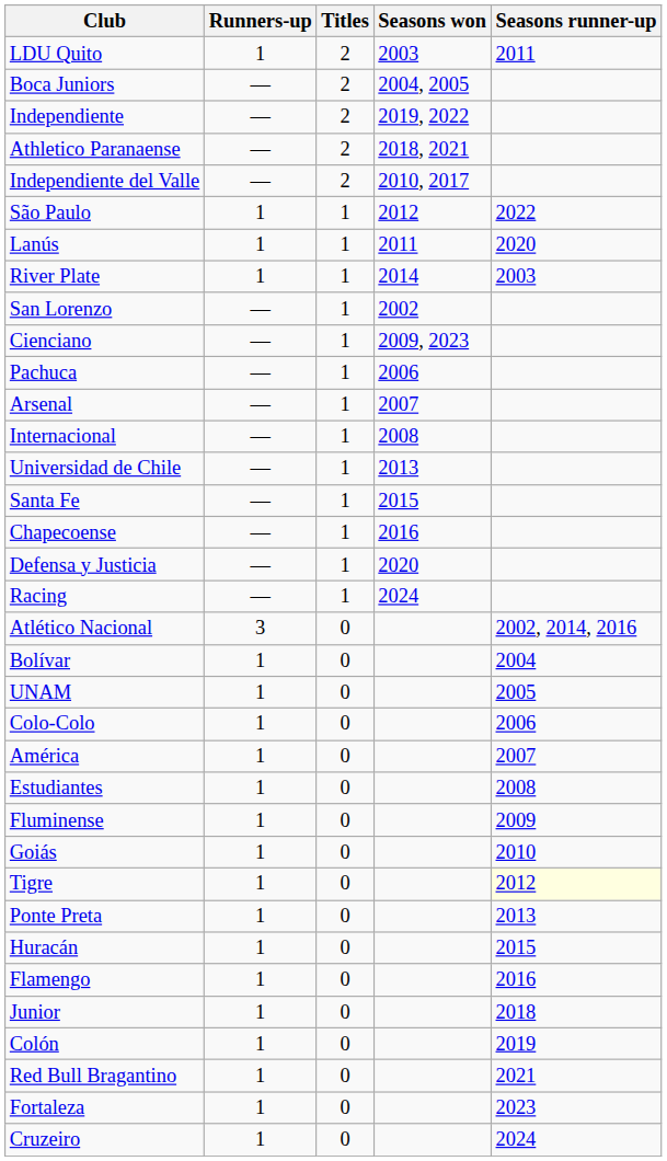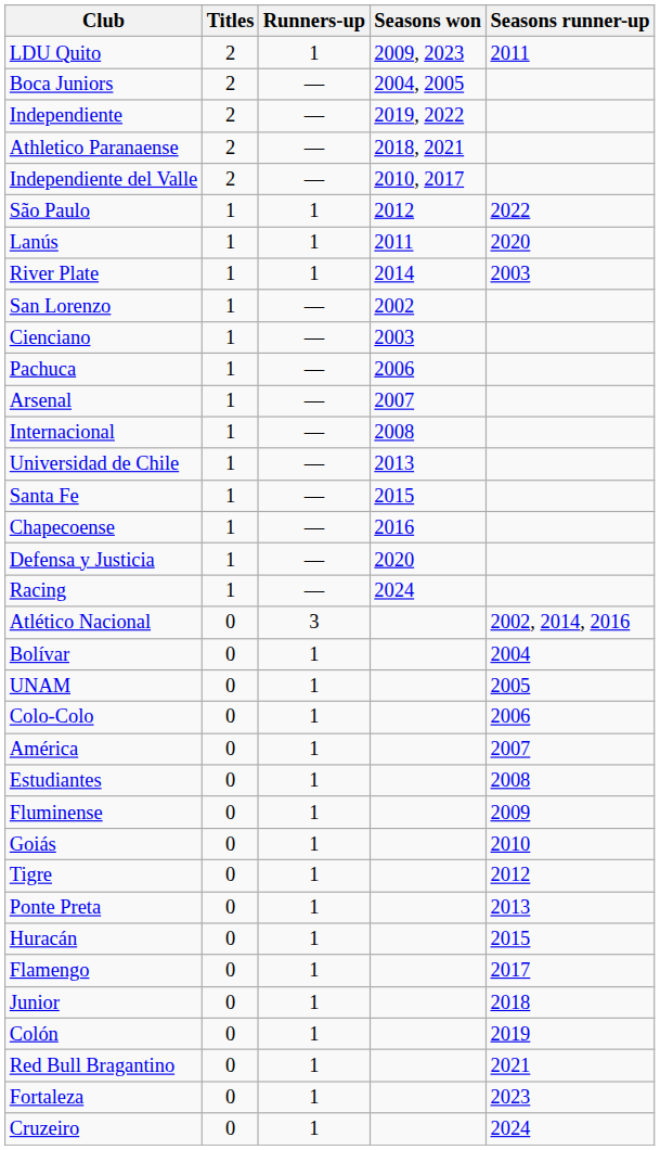columns swapped: Titles <-> Runners-up
LDU Quito | Seasons won: 2003 -> 2009, 2023
Cienciano | Seasons won: 2009, 2023 -> 2003
Tigre | Seasons runner-up: lightyellow background -> no background
Flamengo | Seasons runner-up: 2016 -> 2017
